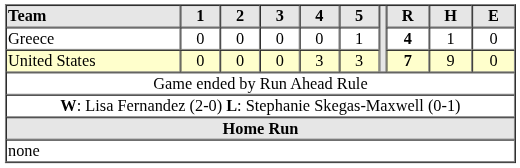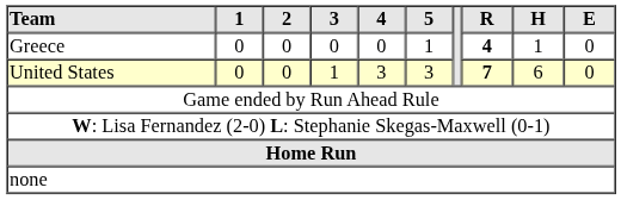United States | 3: 0 -> 1
United States | H: 9 -> 6
